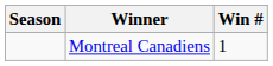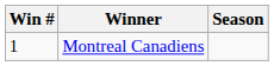columns swapped: Season <-> Win #
